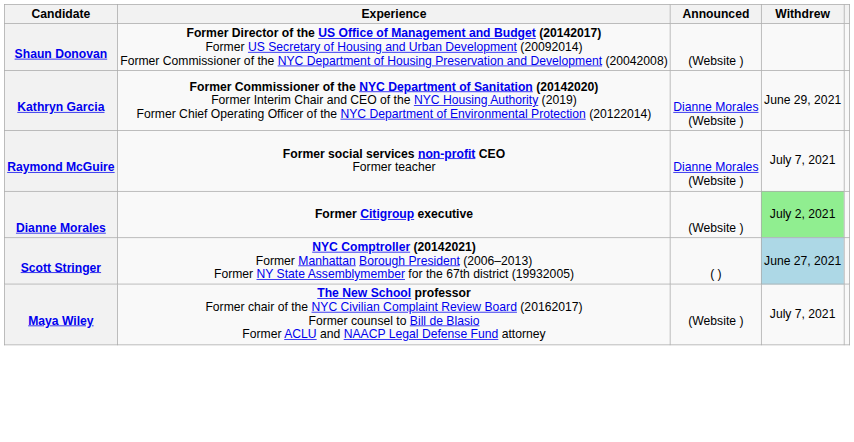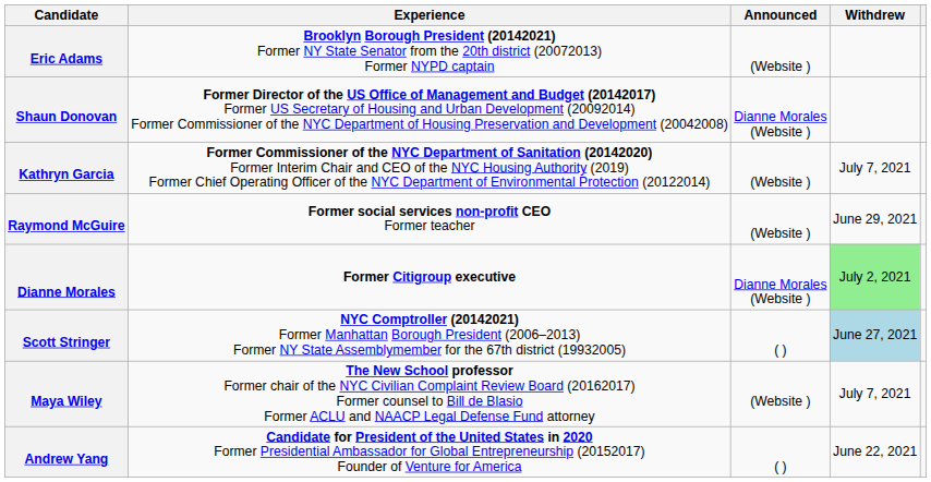+ row: Eric Adams | Brooklyn Borough President (20142021) Former NY State Senator from the 20th district (20072013) Former NYPD captain | (Website )
Shaun Donovan | Announced: (Website ) -> Dianne Morales (Website )
Kathryn Garcia | Announced: Dianne Morales (Website ) -> (Website )
Kathryn Garcia | Withdrew: June 29, 2021 -> July 7, 2021
Raymond McGuire | Announced: Dianne Morales (Website ) -> (Website )
Raymond McGuire | Withdrew: July 7, 2021 -> June 29, 2021
Dianne Morales | Announced: (Website ) -> Dianne Morales (Website )
+ row: Andrew Yang | Candidate for President of the United States in 2020 Former Presidential Ambassador for Global Entrepreneurship (20152017) Founder of Venture for America | ( ) | June 22, 2021
